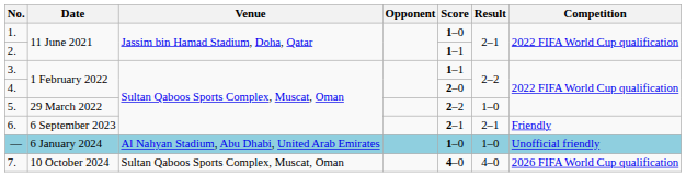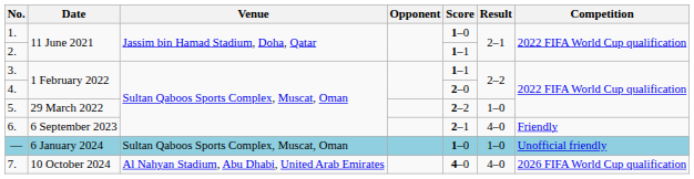6. | Result: 2–1 -> 4–0
— | Venue: Al Nahyan Stadium, Abu Dhabi, United Arab Emirates -> Sultan Qaboos Sports Complex, Muscat, Oman
7. | Venue: Sultan Qaboos Sports Complex, Muscat, Oman -> Al Nahyan Stadium, Abu Dhabi, United Arab Emirates
